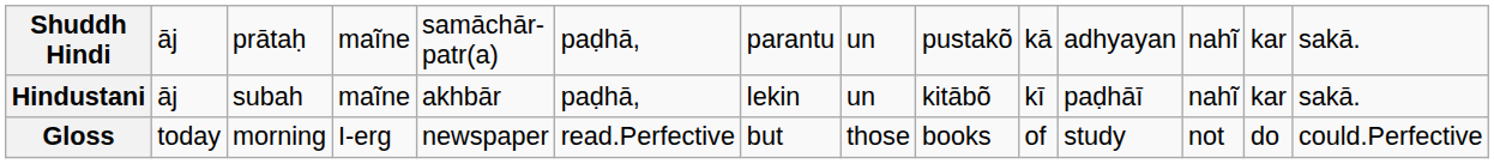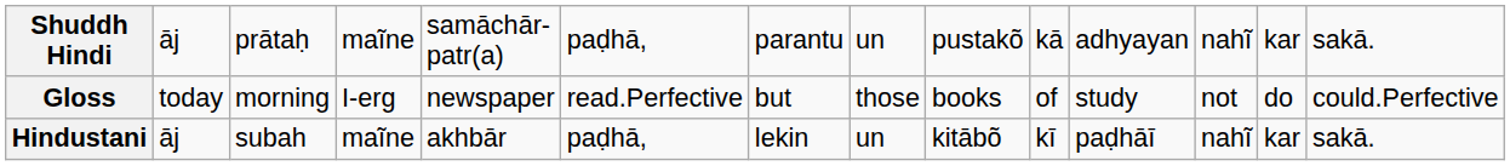rows swapped: Hindustani <-> Gloss
